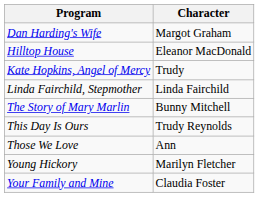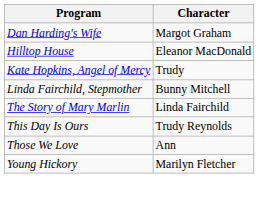Linda Fairchild, Stepmother | Character: Linda Fairchild -> Bunny Mitchell
The Story of Mary Marlin | Character: Bunny Mitchell -> Linda Fairchild
- row: Your Family and Mine | Claudia Foster
